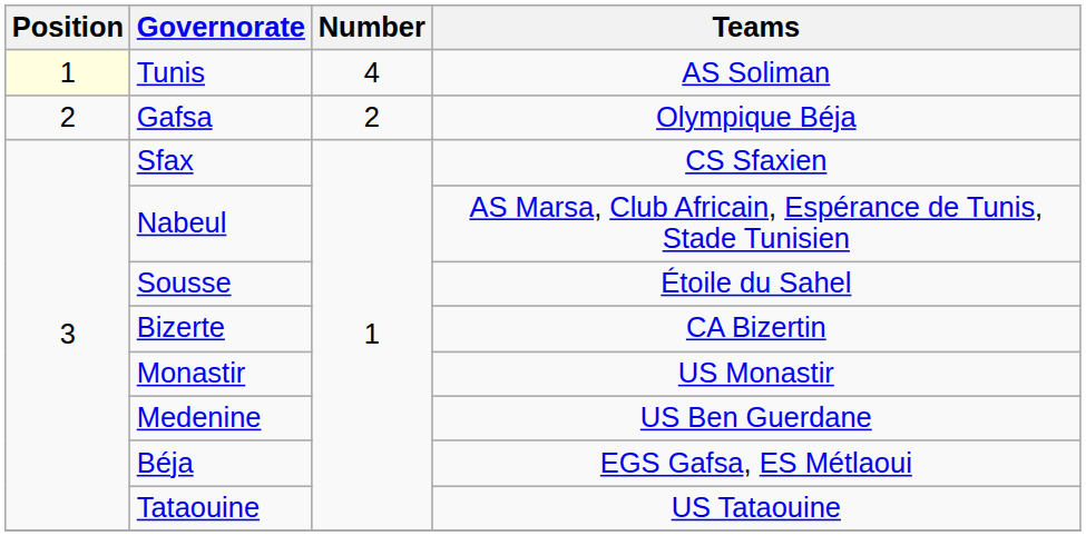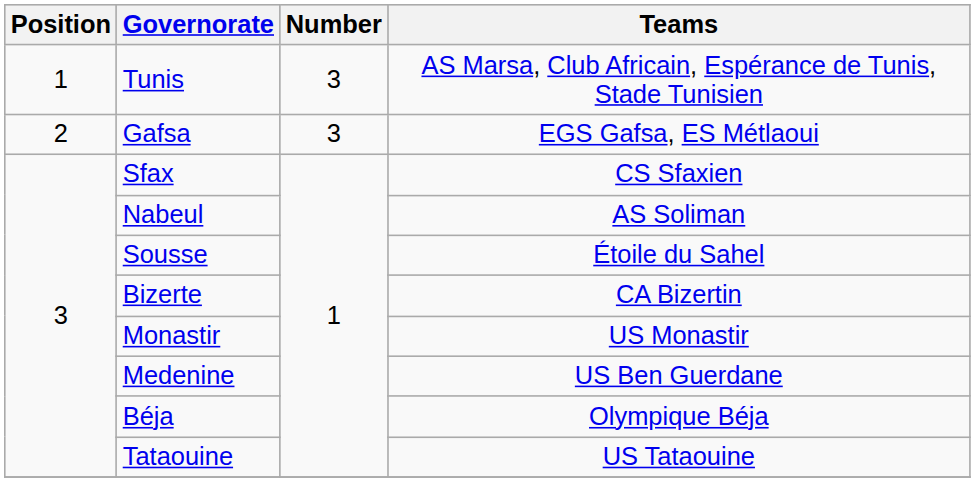Tunis | Position: lightyellow background -> no background
Tunis | Number: 4 -> 3
Tunis | Teams: AS Soliman -> AS Marsa, Club Africain, Espérance de Tunis, Stade Tunisien
Gafsa | Number: 2 -> 3
Gafsa | Teams: Olympique Béja -> EGS Gafsa, ES Métlaoui
Nabeul | Teams: AS Marsa, Club Africain, Espérance de Tunis, Stade Tunisien -> AS Soliman
Béja | Teams: EGS Gafsa, ES Métlaoui -> Olympique Béja
